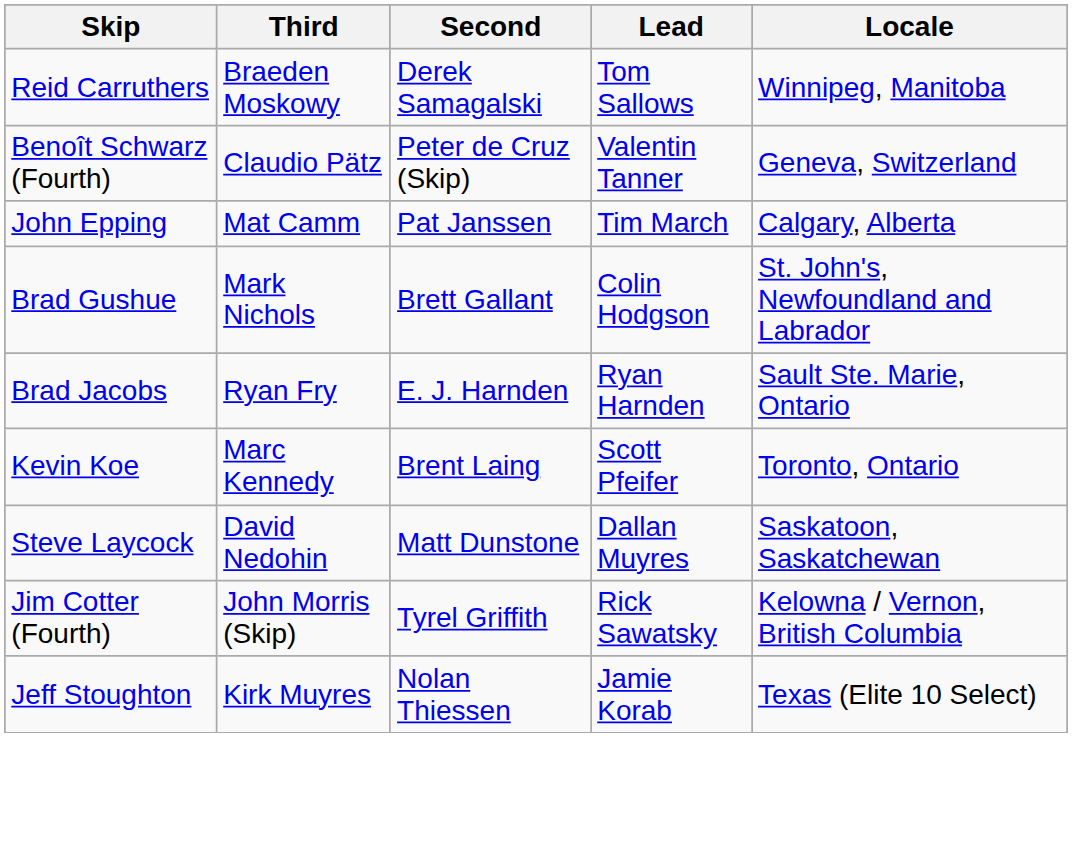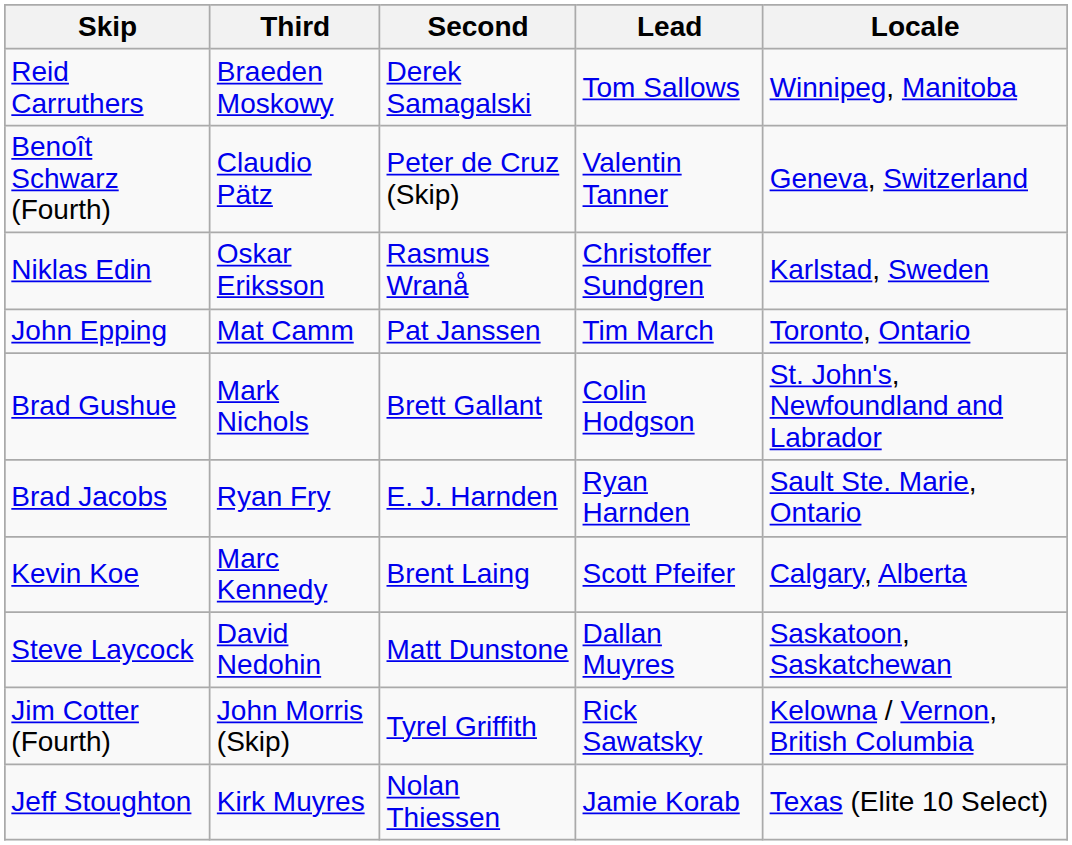+ row: Niklas Edin | Oskar Eriksson | Rasmus Wranå | Christoffer Sundgren | Karlstad, Sweden
John Epping | Locale: Calgary, Alberta -> Toronto, Ontario
Kevin Koe | Locale: Toronto, Ontario -> Calgary, Alberta
